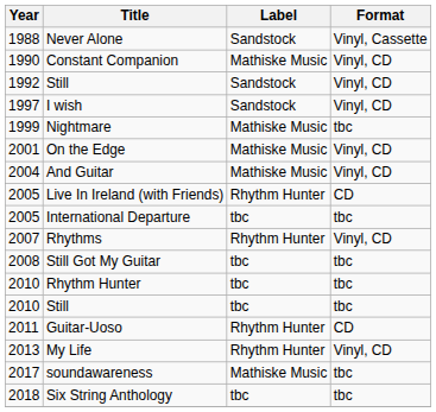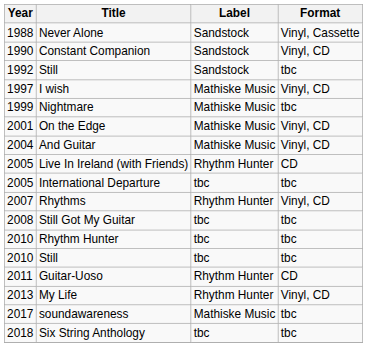Constant Companion | Label: Mathiske Music -> Sandstock
1992 / Still | Format: Vinyl, CD -> tbc
I wish | Label: Sandstock -> Mathiske Music
